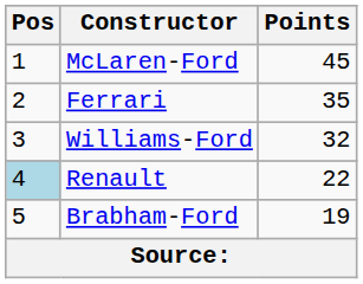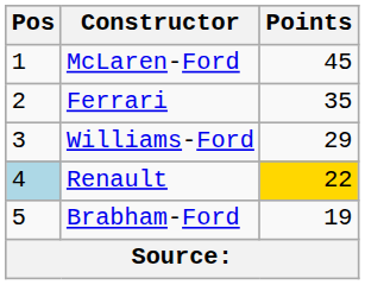Williams-Ford | Points: 32 -> 29
Renault | Points: no background -> gold background
